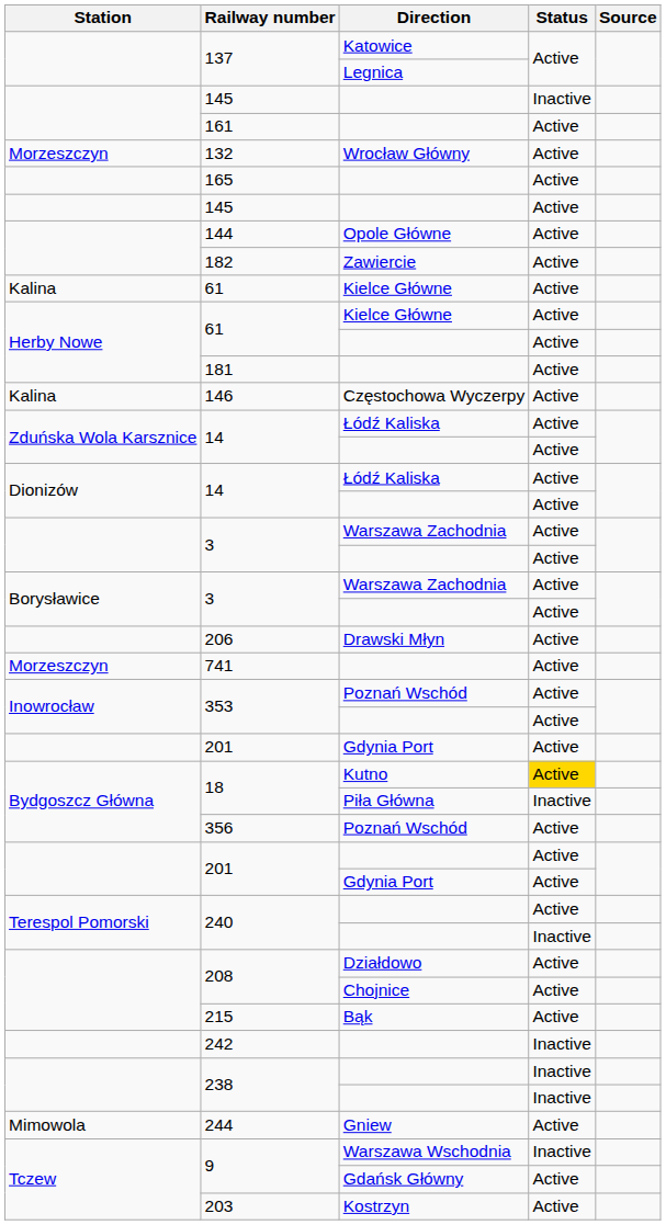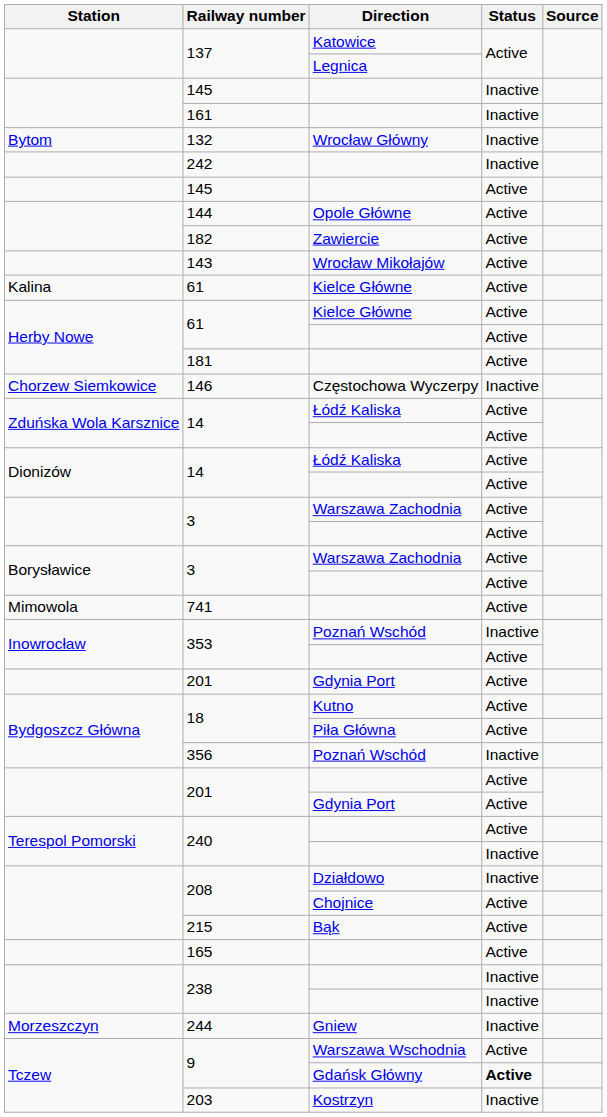161 | Status: Active -> Inactive
132 | Station: Morzeszczyn -> Bytom
132 | Status: Active -> Inactive
rows swapped: 165 <-> 242
+ row: 143 | Wrocław Mikołajów | Active
146 | Station: Kalina -> Chorzew Siemkowice
146 | Status: Active -> Inactive
- row: 206 | Drawski Młyn | Active
741 | Station: Morzeszczyn -> Mimowola
353 / Poznań Wschód | Status: Active -> Inactive
18 / Kutno | Status: gold background -> no background
18 / Piła Główna | Status: Inactive -> Active
356 | Status: Active -> Inactive
208 / Działdowo | Status: Active -> Inactive
244 | Station: Mimowola -> Morzeszczyn
244 | Status: Active -> Inactive
9 / Warszawa Wschodnia | Status: Inactive -> Active
9 / Gdańsk Główny | Status: normal -> bold
203 | Status: Active -> Inactive
